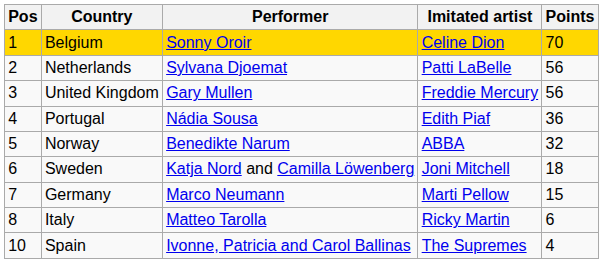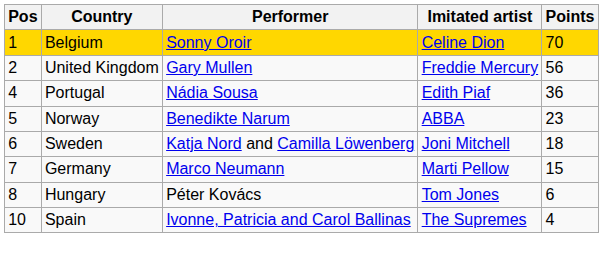- row: 2 | Netherlands | Sylvana Djoemat | Patti LaBelle | 56
United Kingdom | Pos: 3 -> 2
Norway | Points: 32 -> 23
+ row: 8 | Hungary | Péter Kovács | Tom Jones | 6
- row: 8 | Italy | Matteo Tarolla | Ricky Martin | 6
